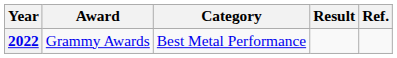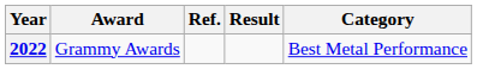columns swapped: Category <-> Ref.
